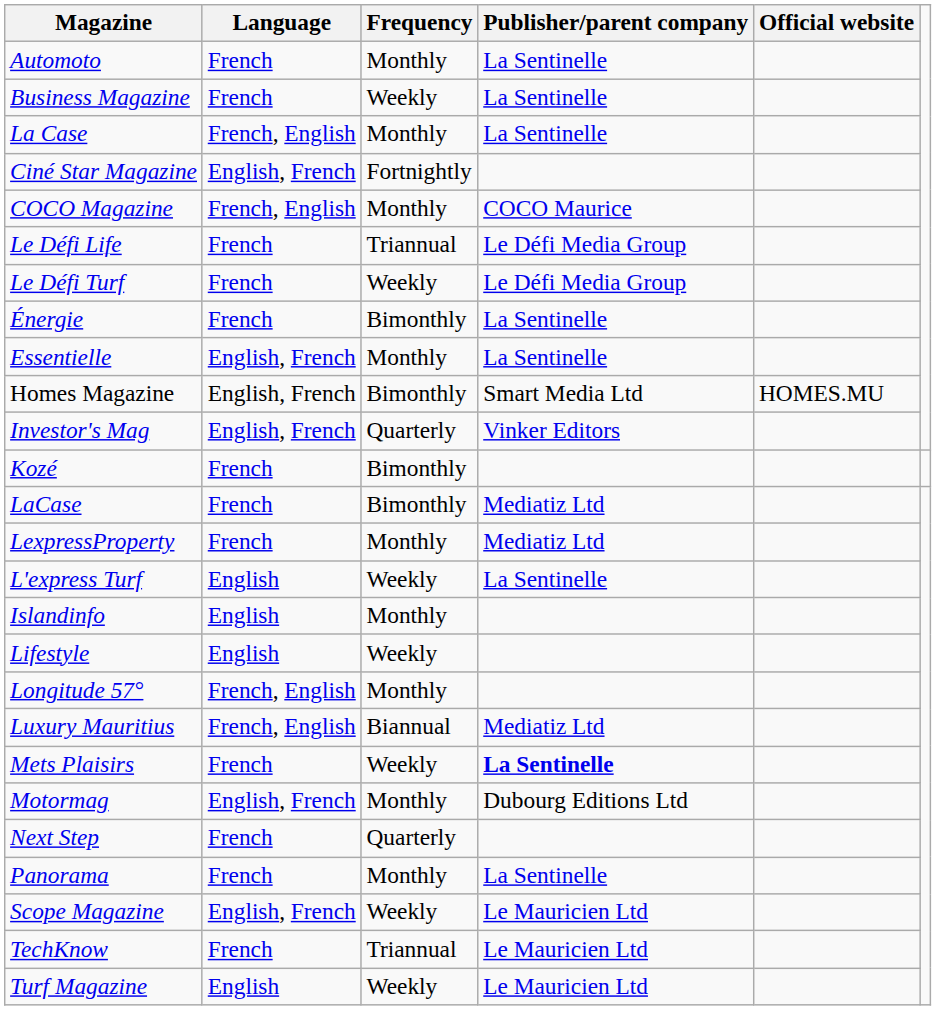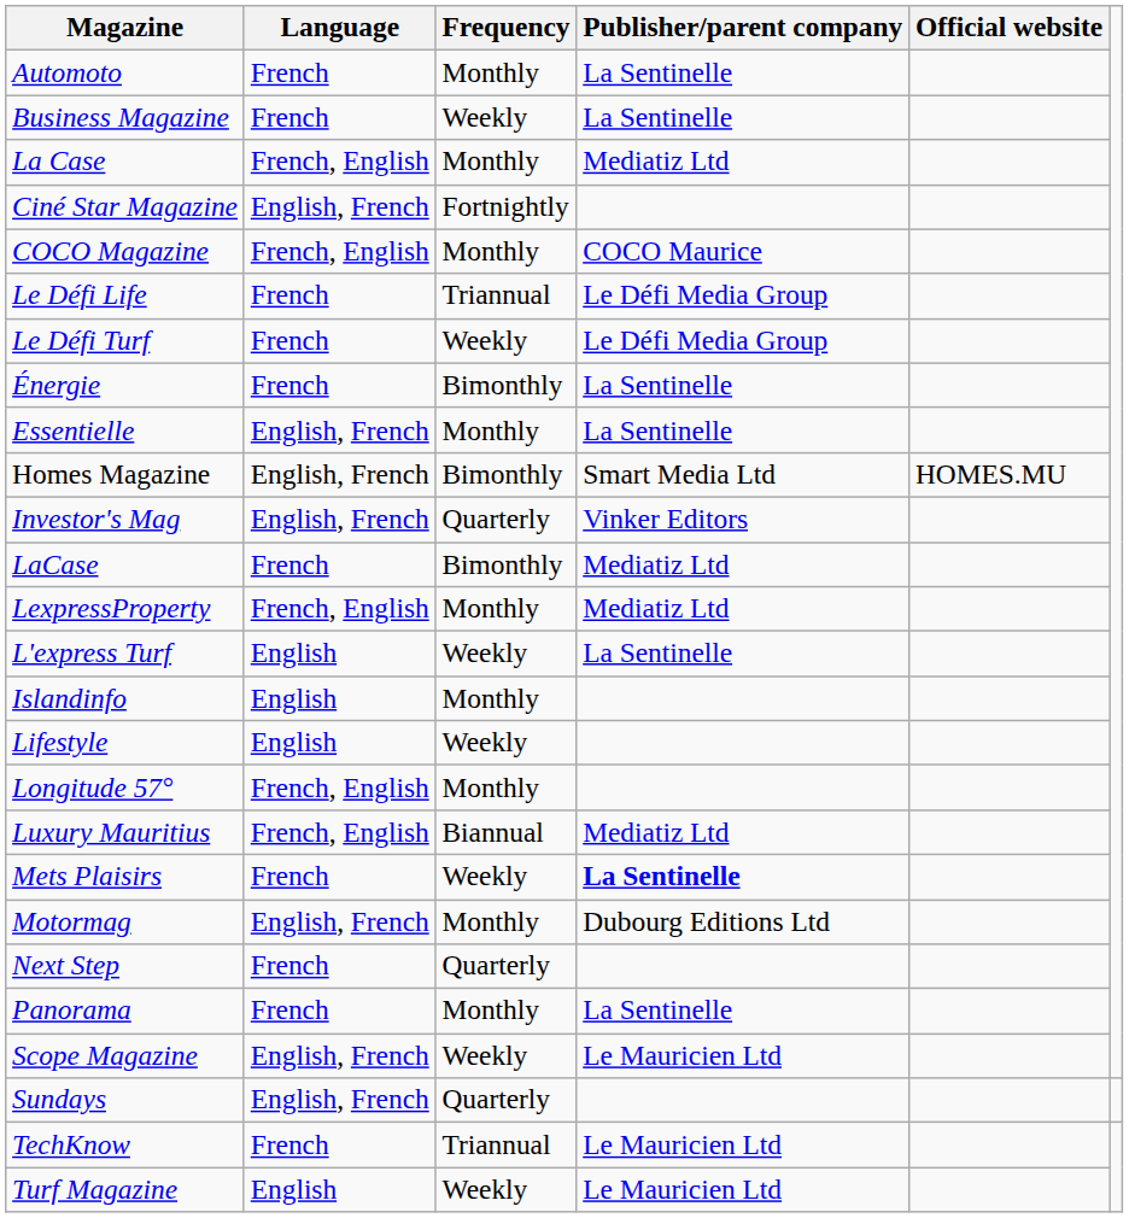La Case | Publisher/parent company: La Sentinelle -> Mediatiz Ltd
- row: Kozé | French | Bimonthly
LexpressProperty | Language: French -> French, English
+ row: Sundays | English, French | Quarterly
